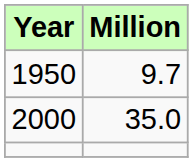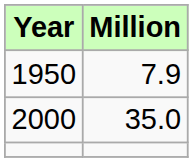1950 | Million: 9.7 -> 7.9
